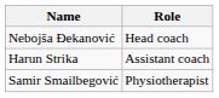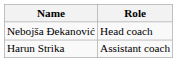- row: Samir Smailbegović | Physiotherapist
